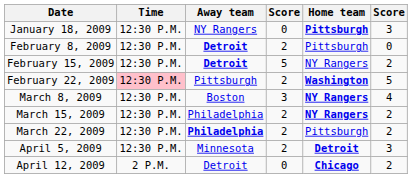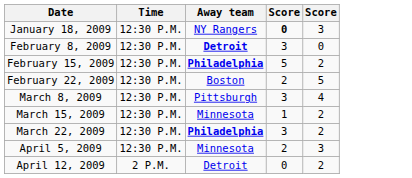- column: Home team | Pittsburgh | Pittsburgh | NY Rangers | Washington | NY Rangers | NY Rangers | Pittsburgh | Detroit | Chicago
January 18, 2009 | column 4: normal -> bold
February 8, 2009 | column 4: 2 -> 3
February 15, 2009 | Away team: Detroit -> Philadelphia
February 22, 2009 | Time: pink background -> no background
February 22, 2009 | Away team: Pittsburgh -> Boston
March 8, 2009 | Away team: Boston -> Pittsburgh
March 15, 2009 | Away team: Philadelphia -> Minnesota
March 15, 2009 | column 4: 2 -> 1
March 22, 2009 | column 4: 2 -> 3
